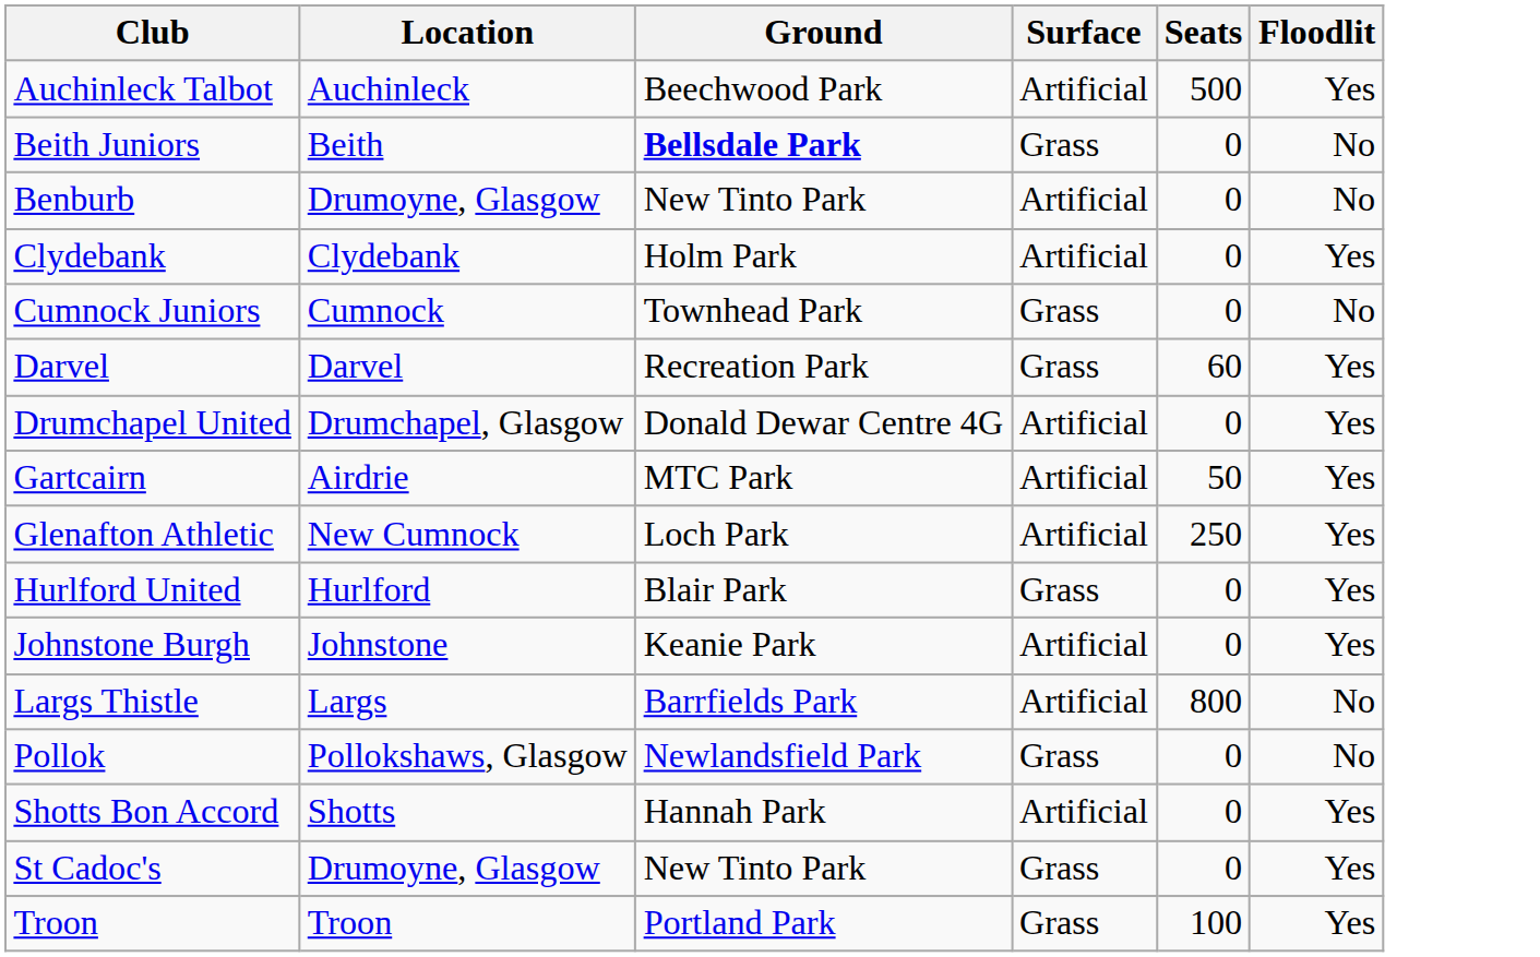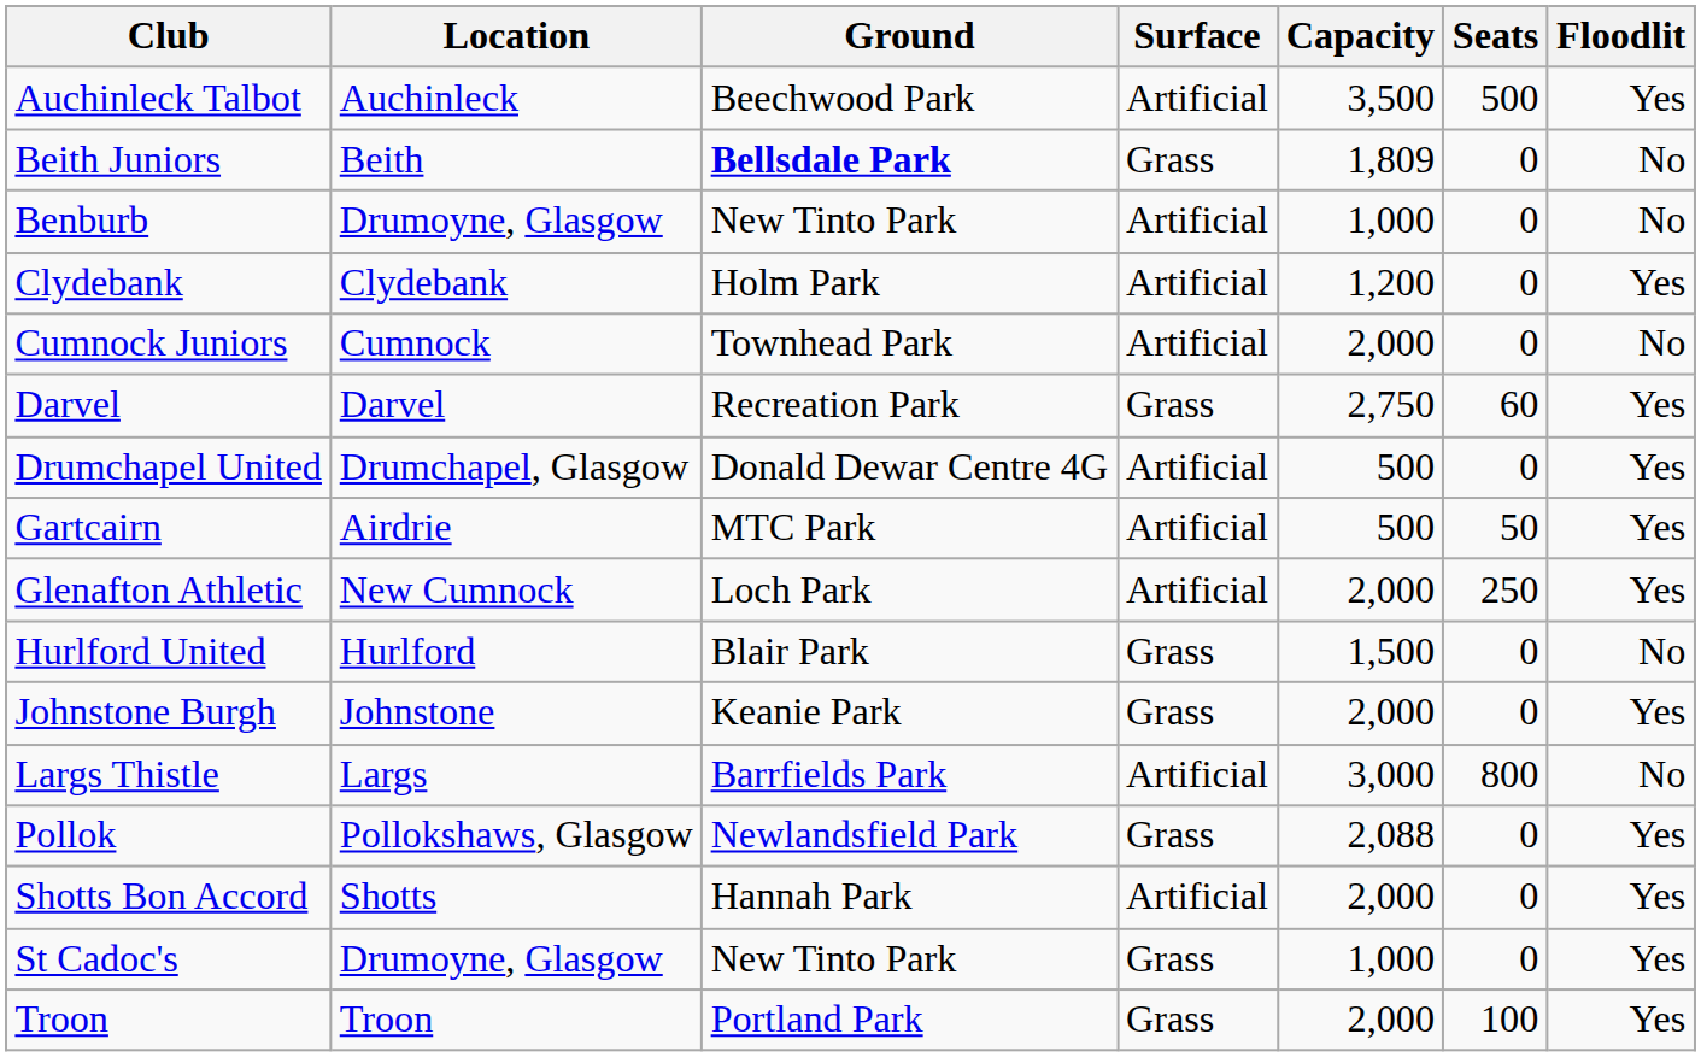+ column: Capacity | 3,500 | 1,809 | 1,000 | 1,200 | 2,000 | 2,750 | 500 | 500 | 2,000 | 1,500 | 2,000 | 3,000 | 2,088 | 2,000 | 1,000 | 2,000
Cumnock Juniors | Surface: Grass -> Artificial
Hurlford United | Floodlit: Yes -> No
Johnstone Burgh | Surface: Artificial -> Grass
Pollok | Floodlit: No -> Yes
